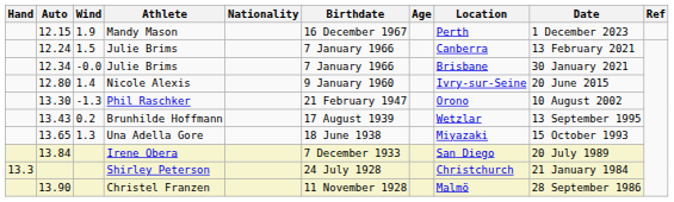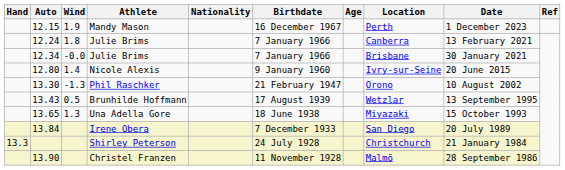12.24 / Julie Brims | Wind: 1.5 -> 1.8
Brunhilde Hoffmann | Wind: 0.2 -> 0.5
